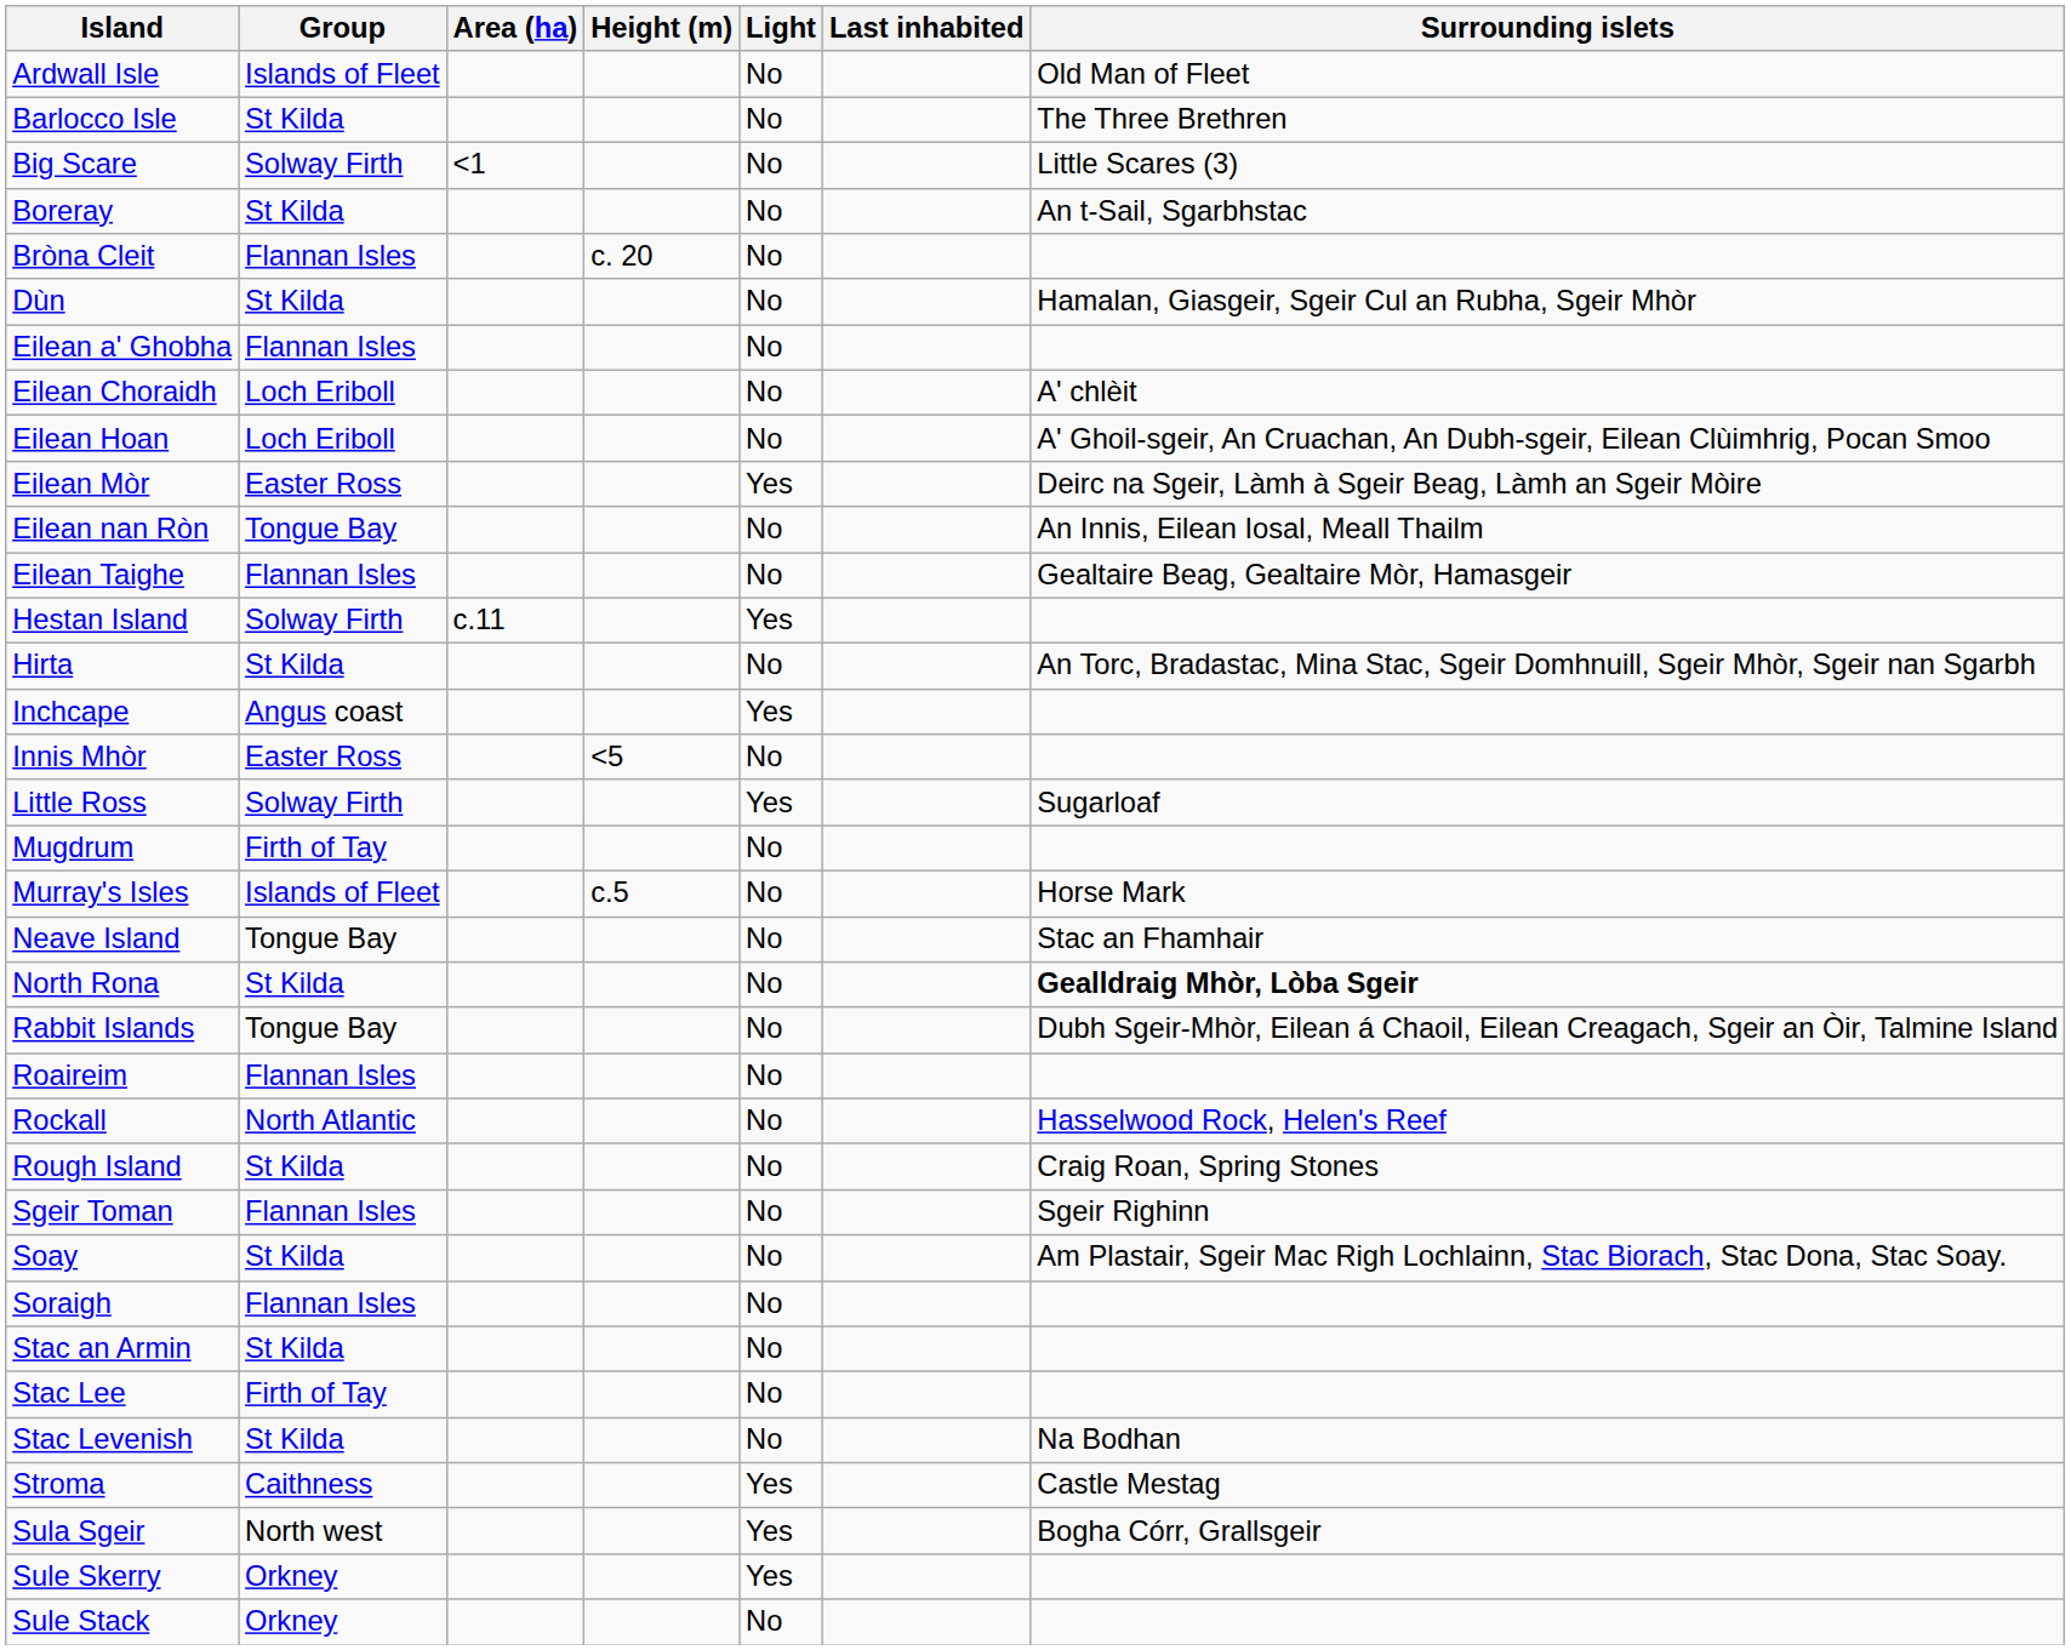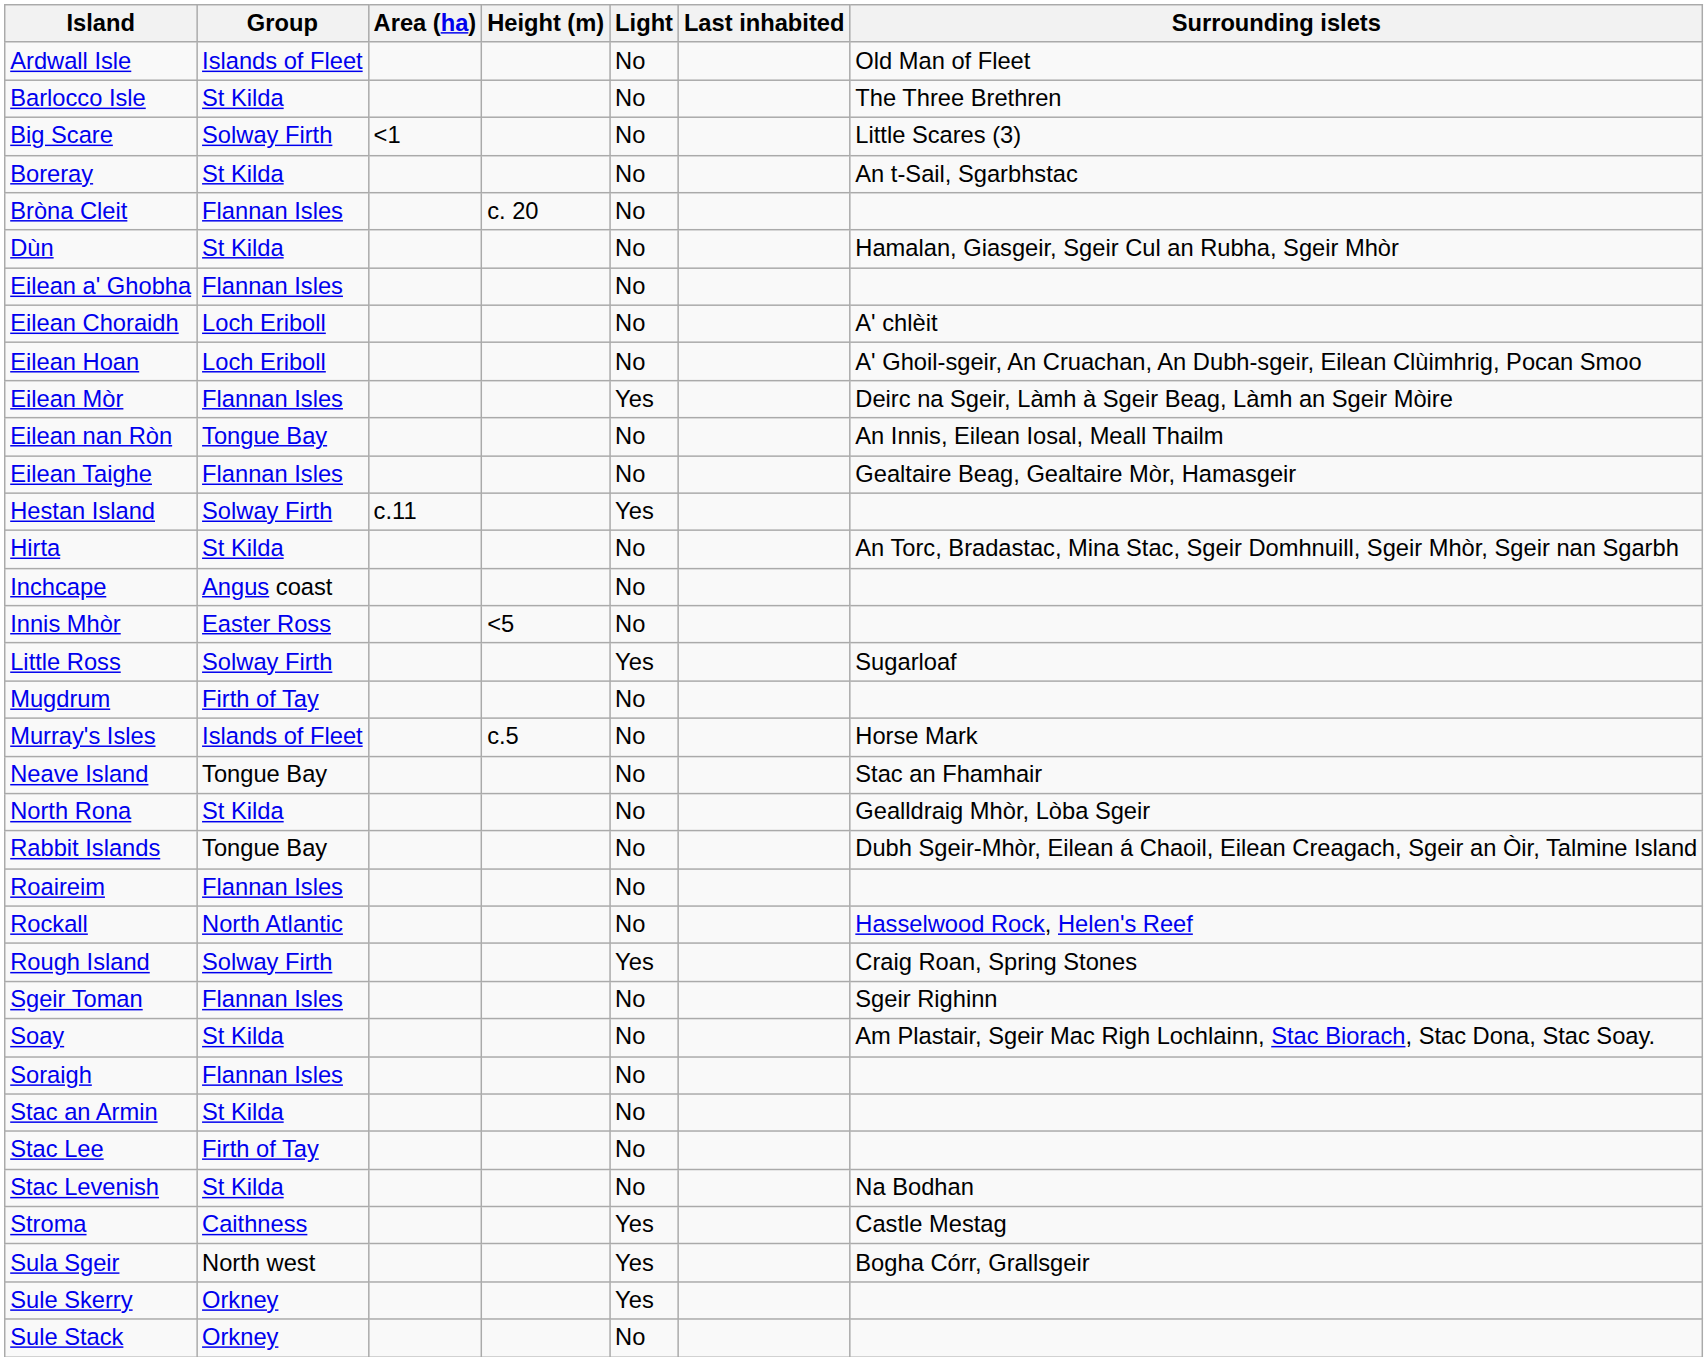Eilean Mòr | Group: Easter Ross -> Flannan Isles
Inchcape | Light: Yes -> No
North Rona | Surrounding islets: bold -> normal
Rough Island | Group: St Kilda -> Solway Firth
Rough Island | Light: No -> Yes
